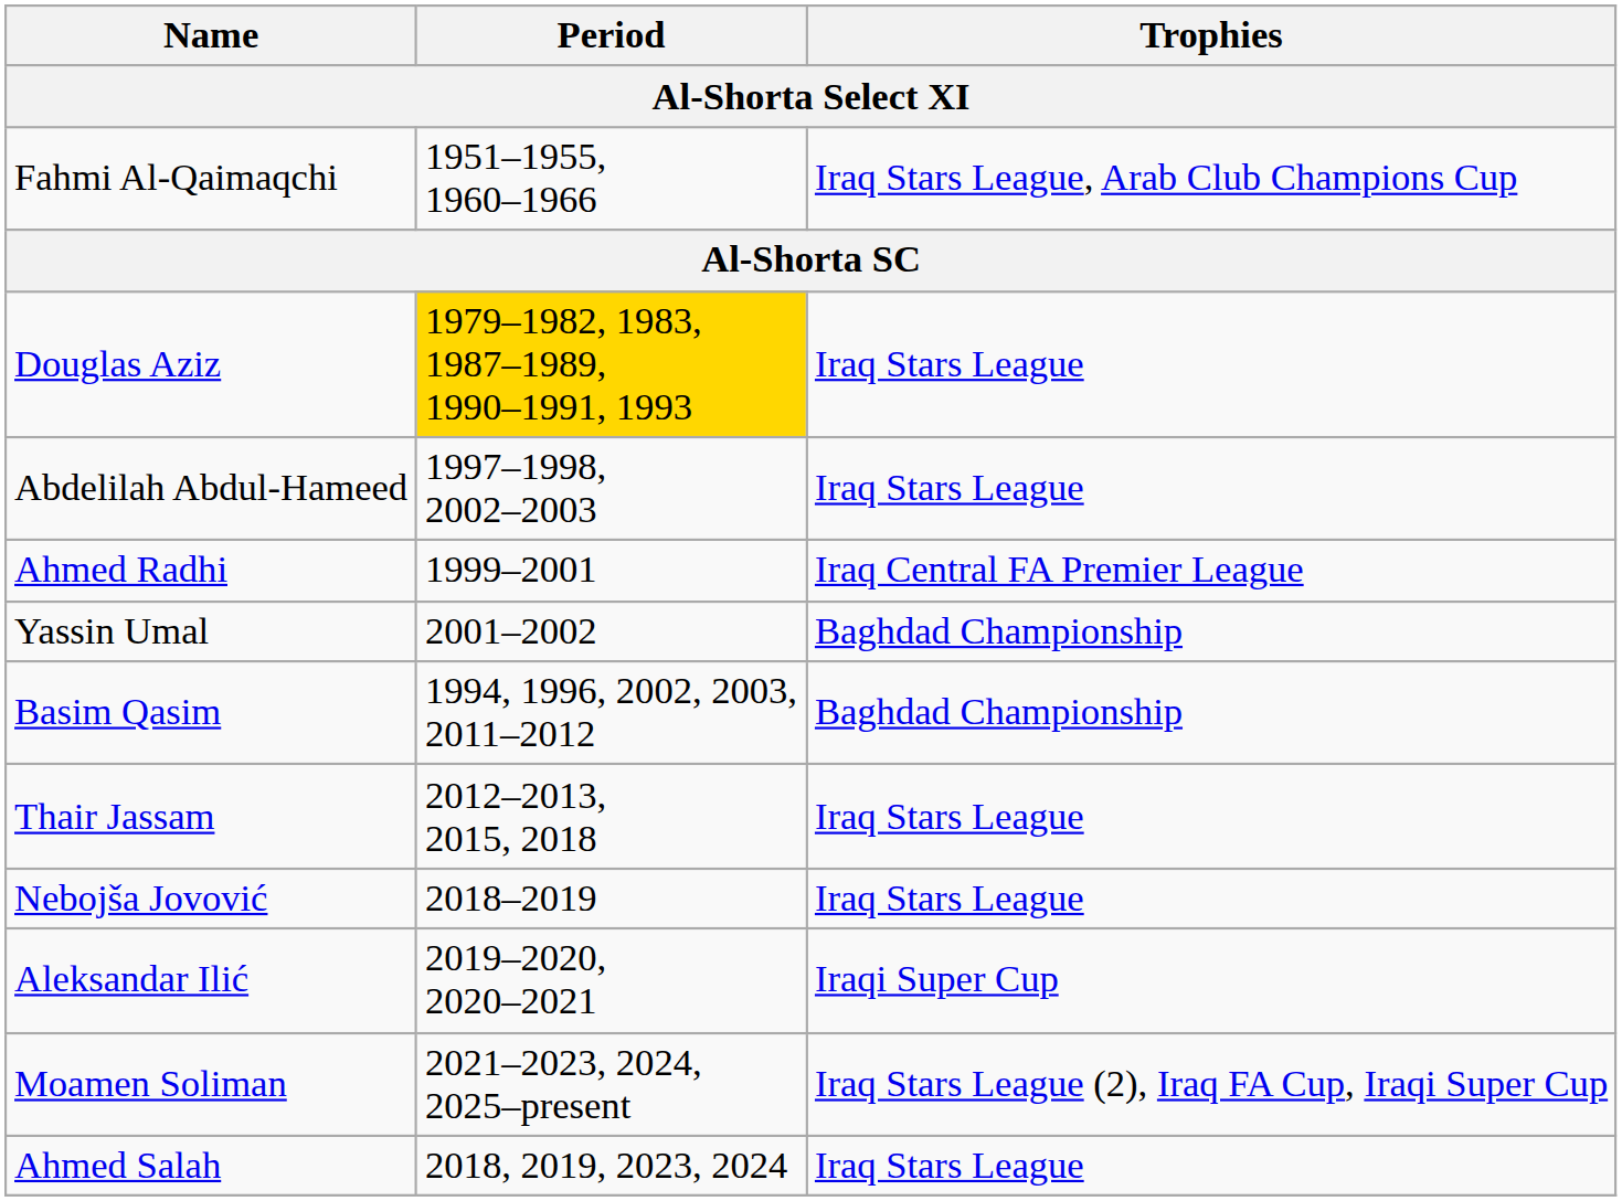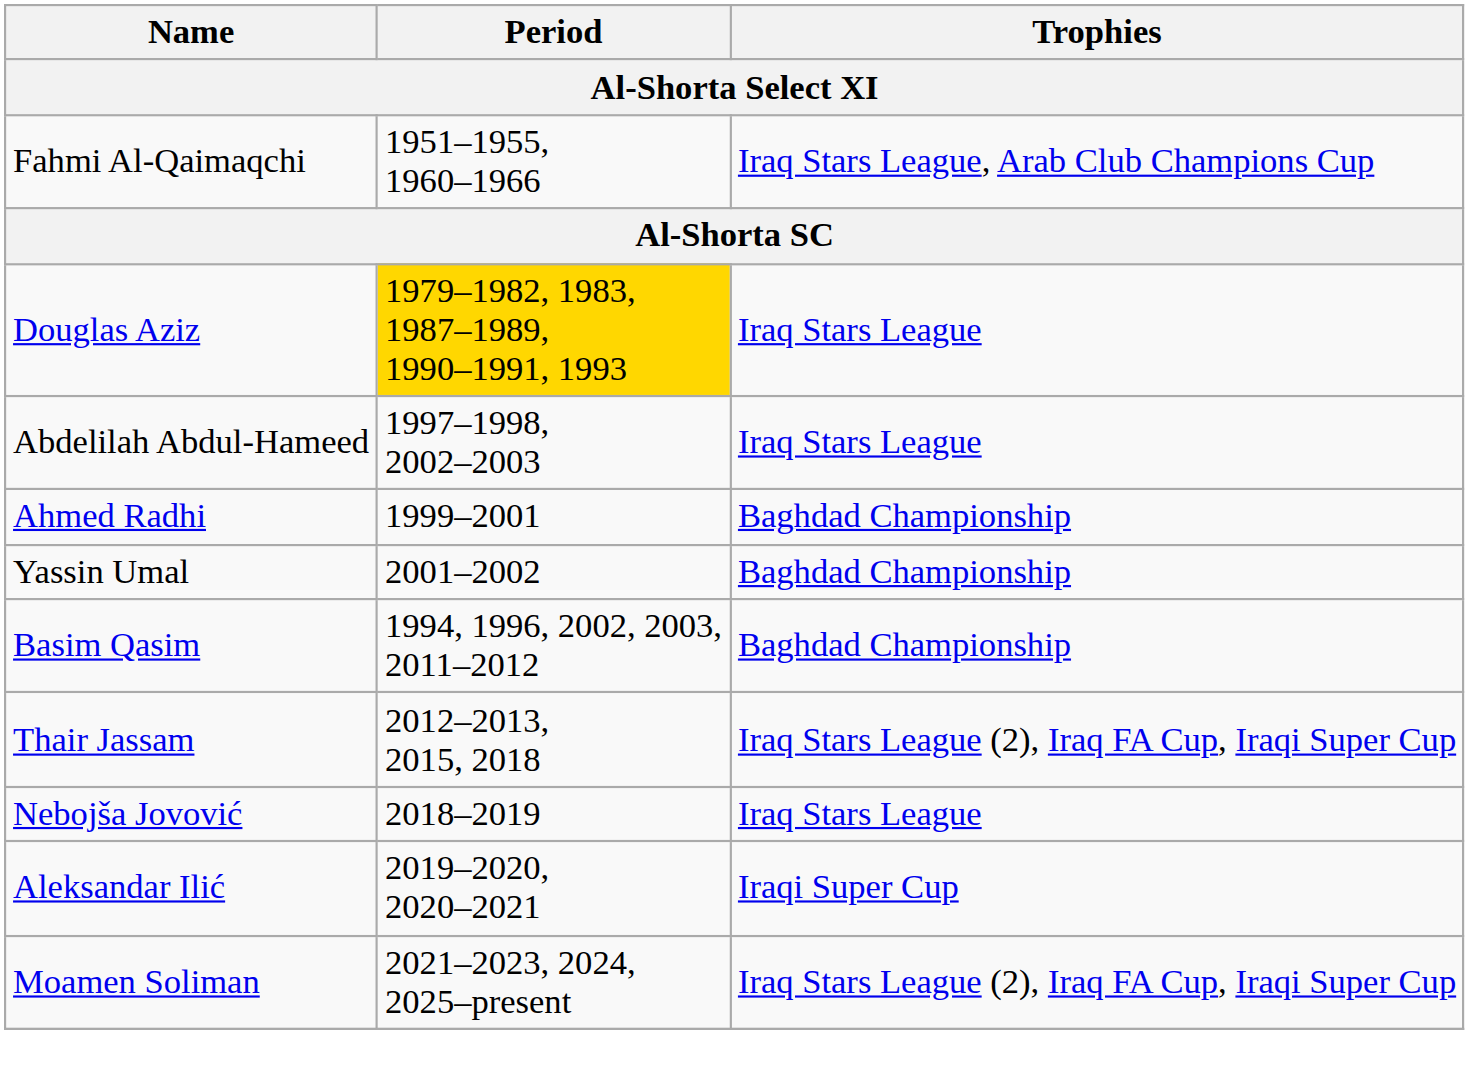Ahmed Radhi | Trophies: Iraq Central FA Premier League -> Baghdad Championship
Thair Jassam | Trophies: Iraq Stars League -> Iraq Stars League (2), Iraq FA Cup, Iraqi Super Cup
- row: Ahmed Salah | 2018, 2019, 2023, 2024 | Iraq Stars League
